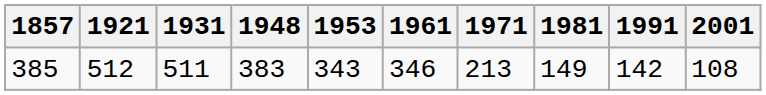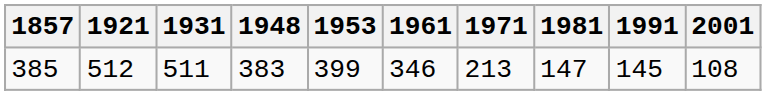385 | 1953: 343 -> 399
385 | 1981: 149 -> 147
385 | 1991: 142 -> 145
